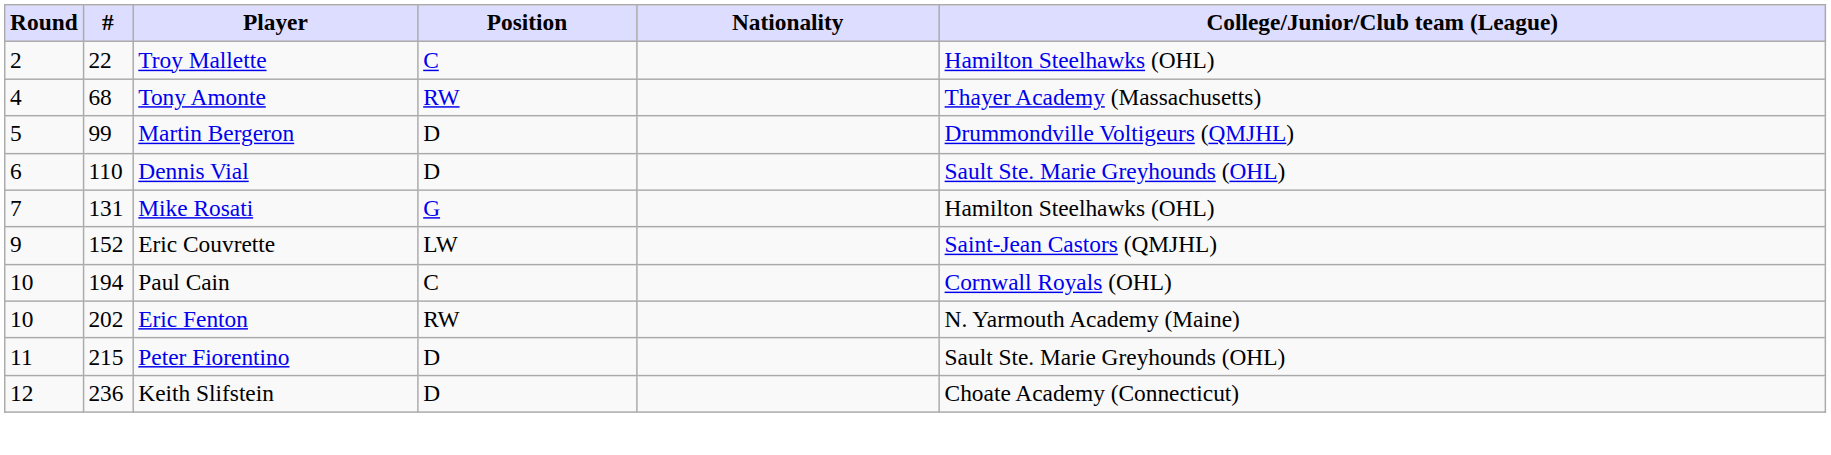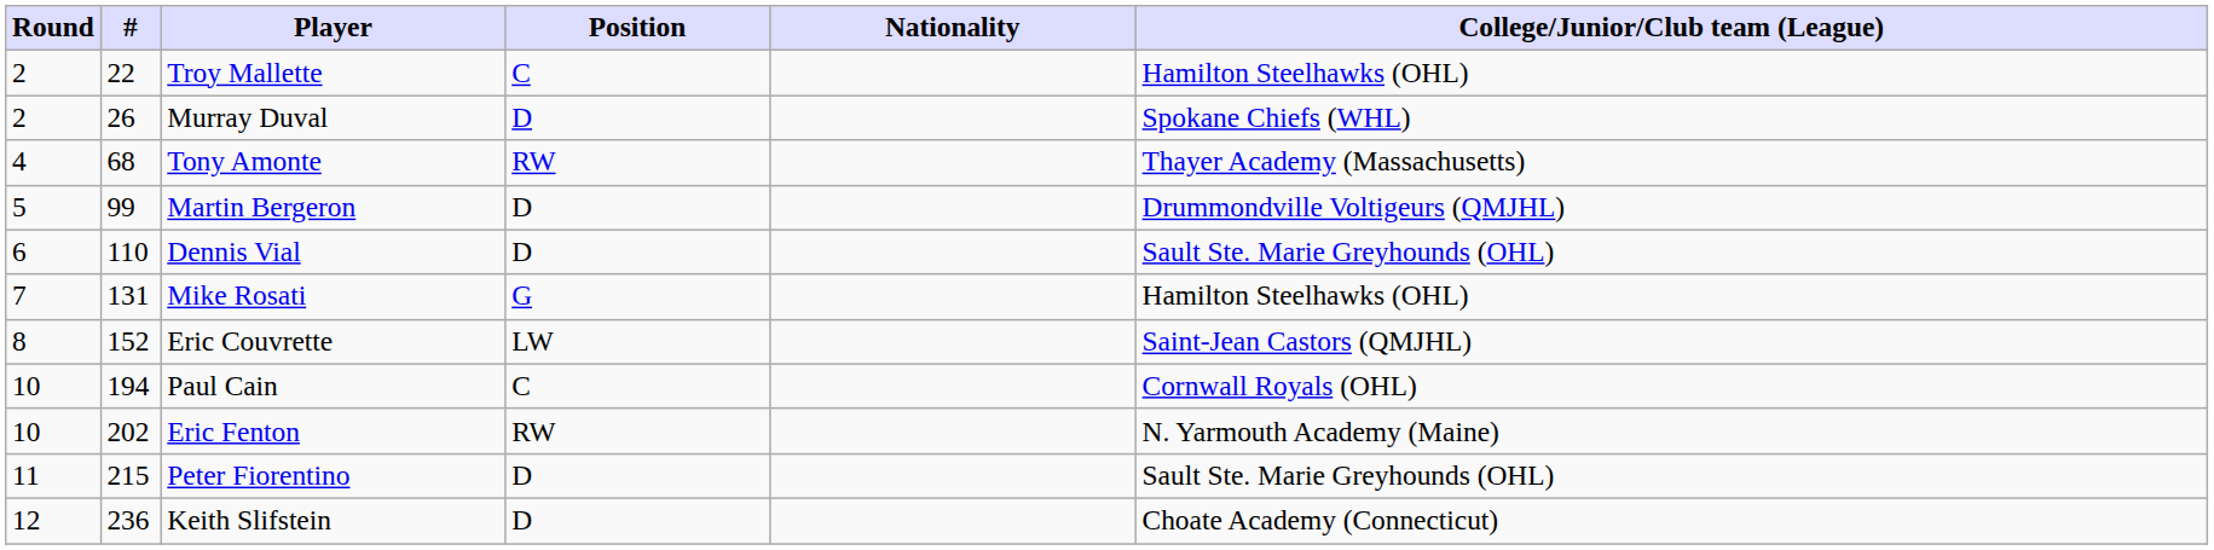+ row: 2 | 26 | Murray Duval | D | Spokane Chiefs (WHL)
Eric Couvrette | Round: 9 -> 8
